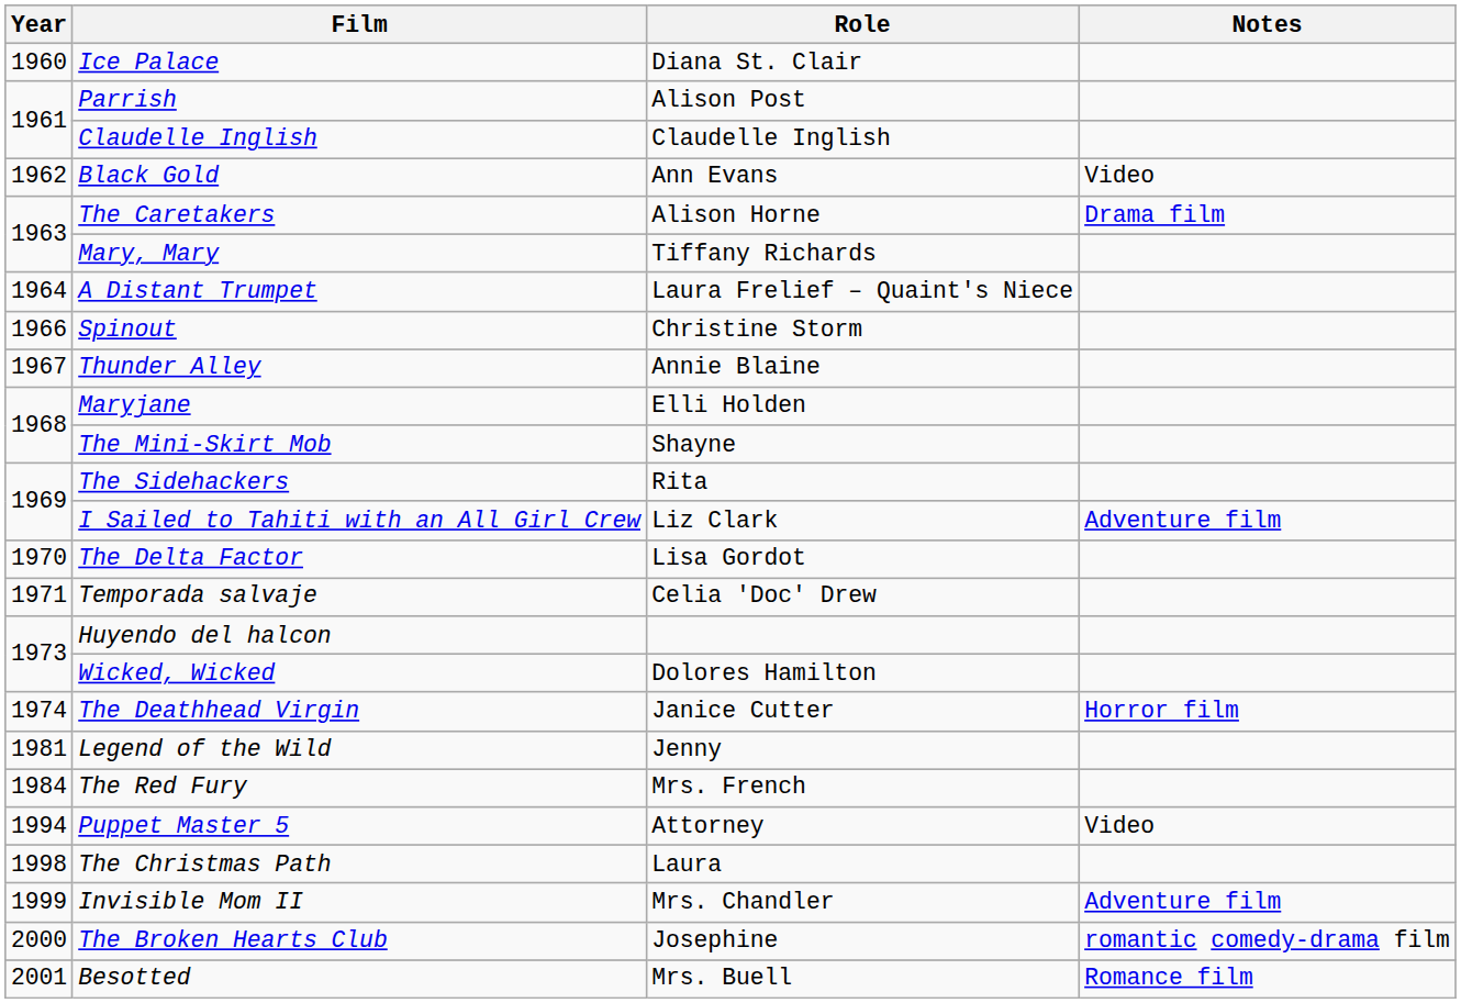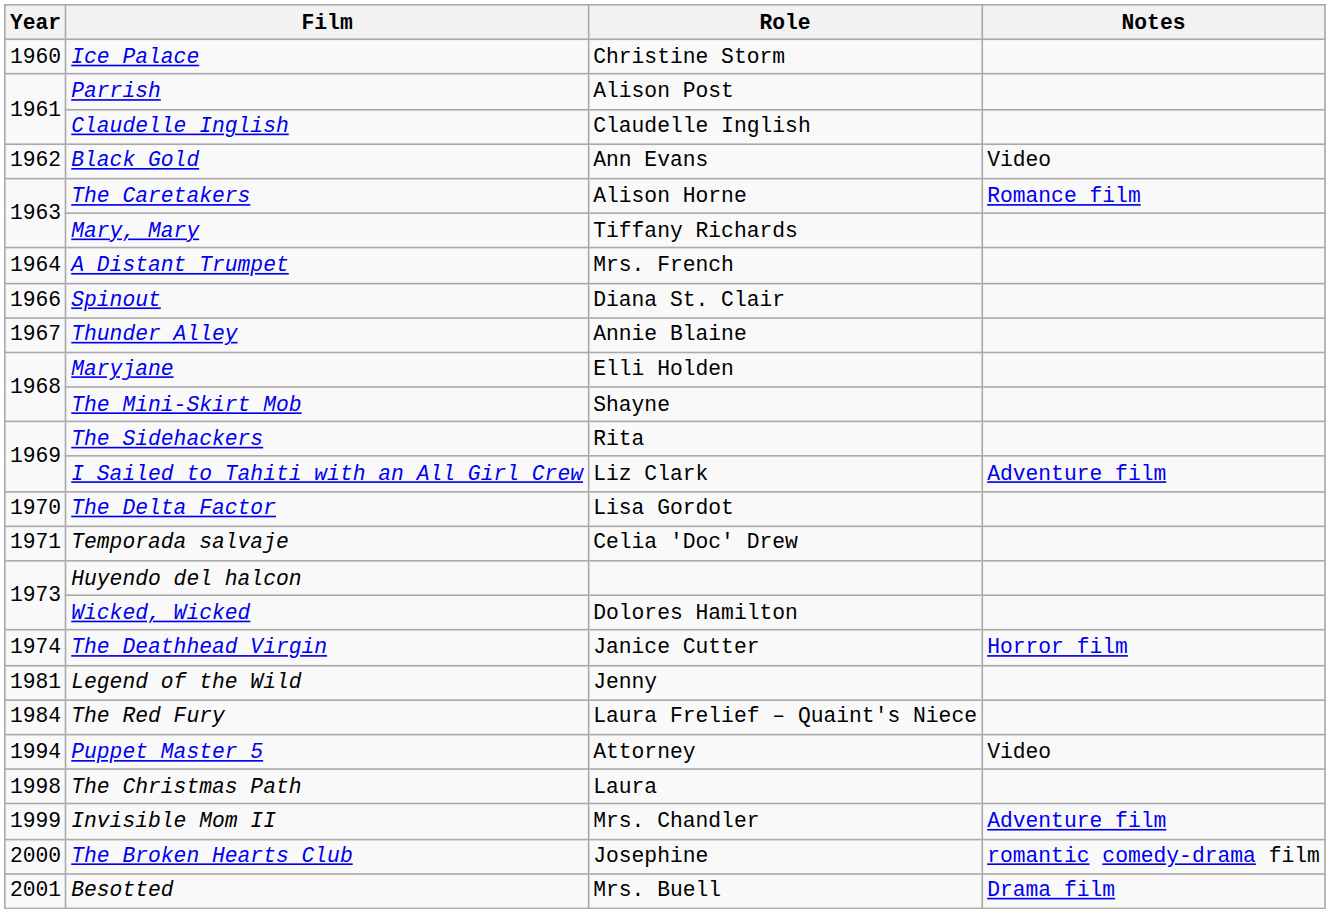Ice Palace | Role: Diana St. Clair -> Christine Storm
The Caretakers | Notes: Drama film -> Romance film
A Distant Trumpet | Role: Laura Frelief – Quaint's Niece -> Mrs. French
Spinout | Role: Christine Storm -> Diana St. Clair
The Red Fury | Role: Mrs. French -> Laura Frelief – Quaint's Niece
Besotted | Notes: Romance film -> Drama film
